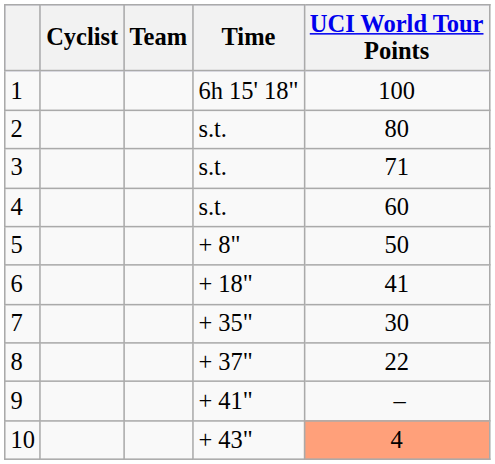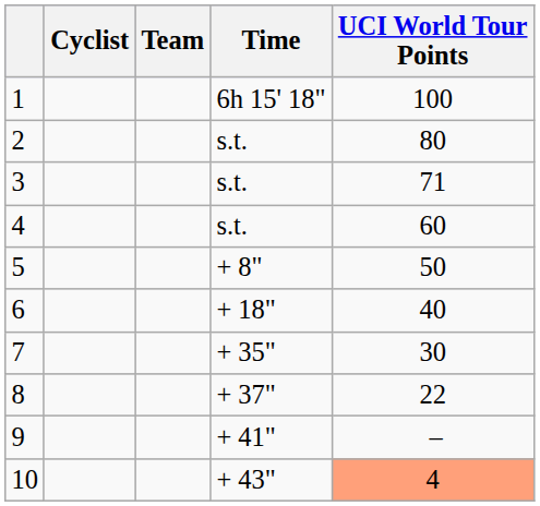6 | UCI World Tour Points: 41 -> 40
